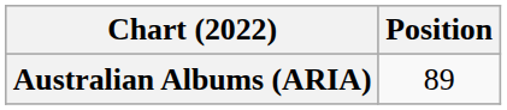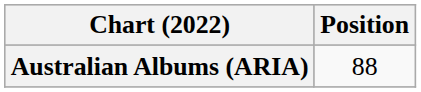Australian Albums (ARIA) | Position: 89 -> 88
